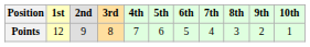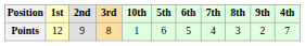columns swapped: 4th <-> 10th
